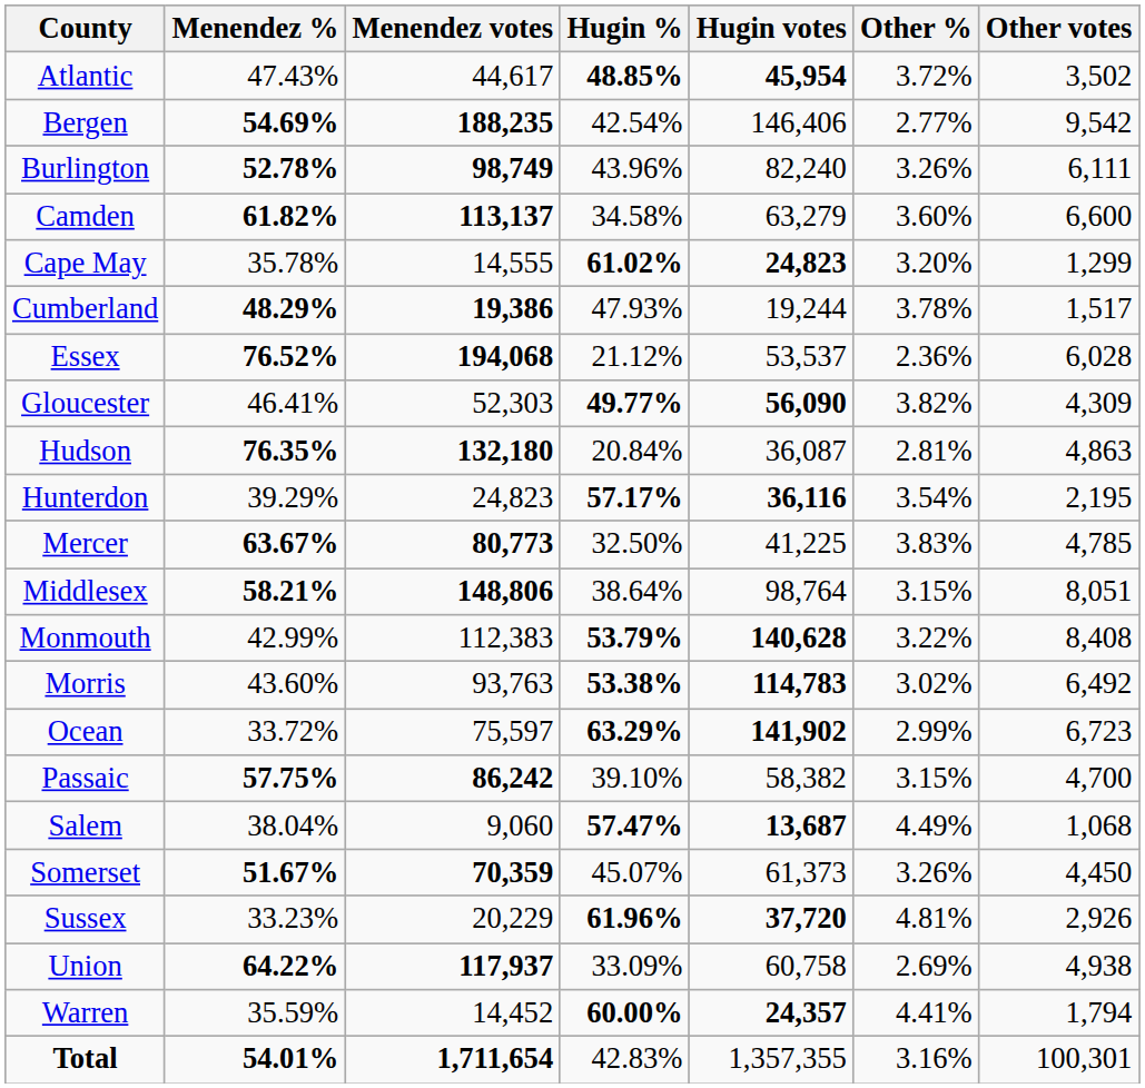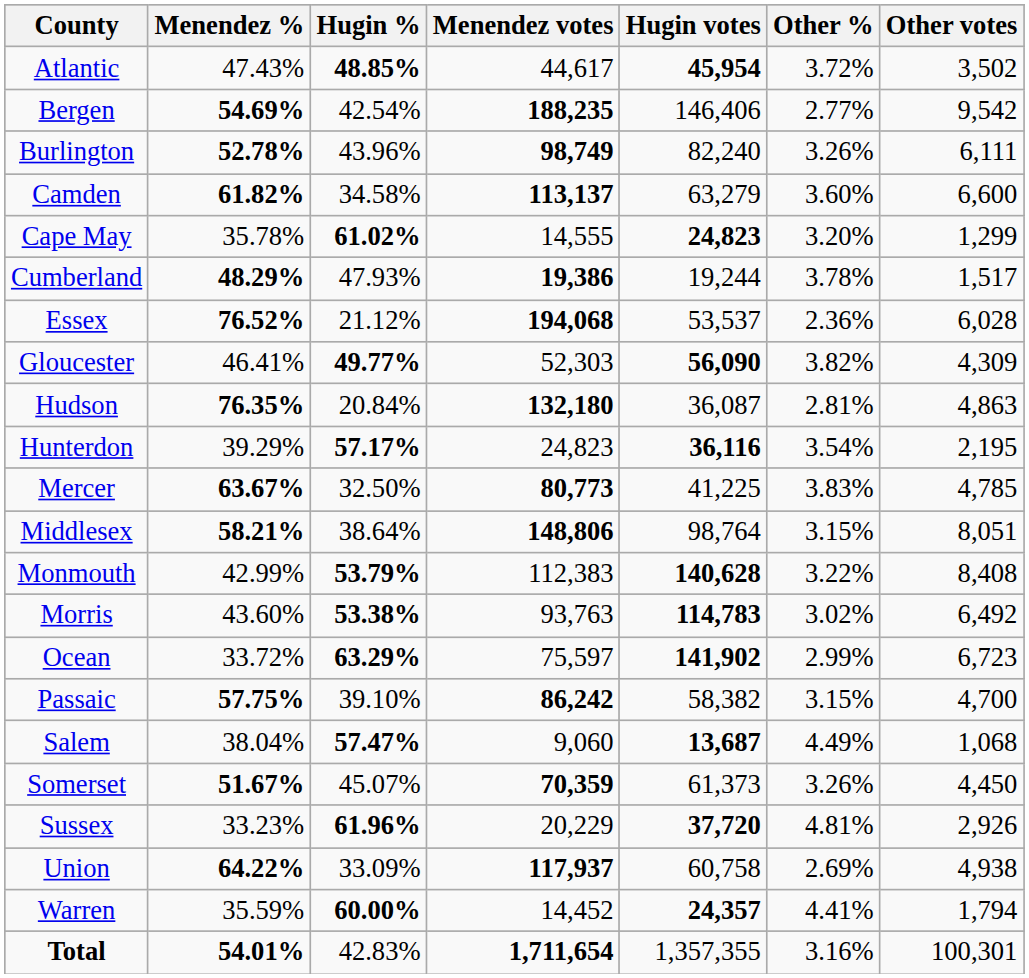columns swapped: Menendez votes <-> Hugin %
